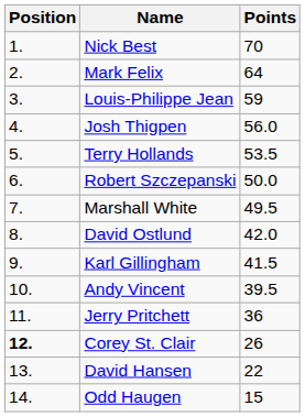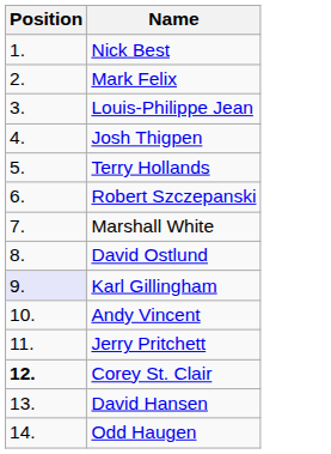- column: Points | 70 | 64 | 59 | 56.0 | 53.5 | 50.0 | 49.5 | 42.0 | 41.5 | 39.5 | 36 | 26 | 22 | 15
Karl Gillingham | Position: no background -> lavender background
